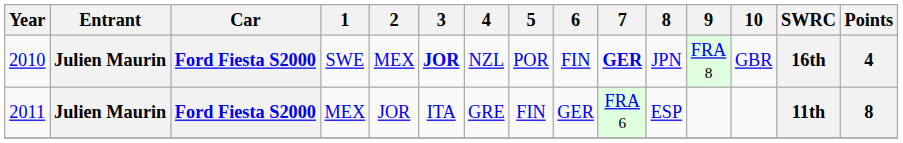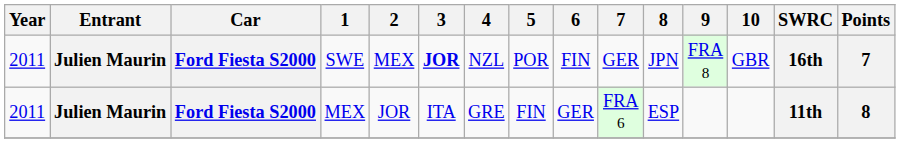SWE | Year: 2010 -> 2011
SWE | 7: bold -> normal
SWE | Points: 4 -> 7
